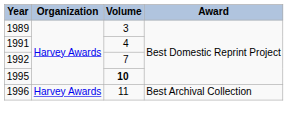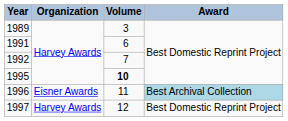1991 | Volume: 4 -> 6
1996 | Organization: Harvey Awards -> Eisner Awards
1996 | Award: no background -> lightblue background
+ row: 1997 | Harvey Awards | 12 | Best Domestic Reprint Project
